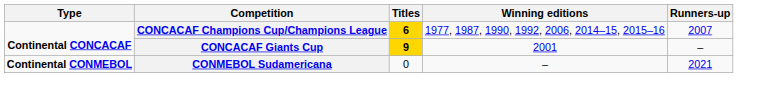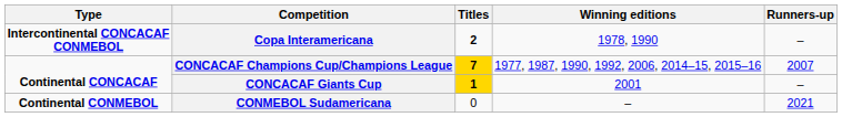+ row: Intercontinental CONCACAF CONMEBOL | Copa Interamericana | 2 | 1978, 1990 | –
CONCACAF Champions Cup/Champions League | Titles: 6 -> 7
CONCACAF Giants Cup | Titles: 9 -> 1
